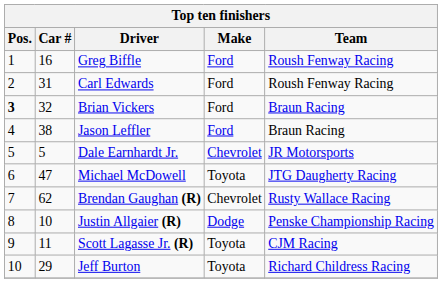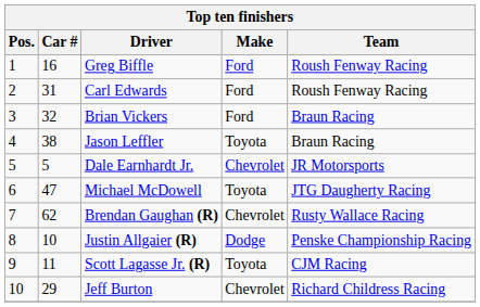Brian Vickers | Pos.: bold -> normal
Jason Leffler | Make: Ford -> Toyota
Jeff Burton | Make: Toyota -> Chevrolet
